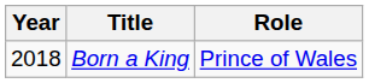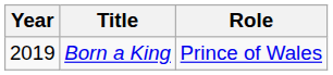Born a King | Year: 2018 -> 2019
